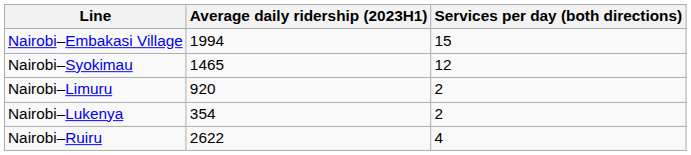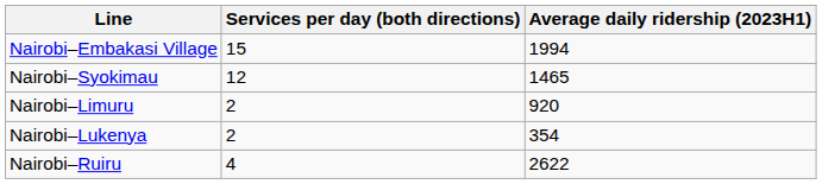columns swapped: Services per day (both directions) <-> Average daily ridership (2023H1)
